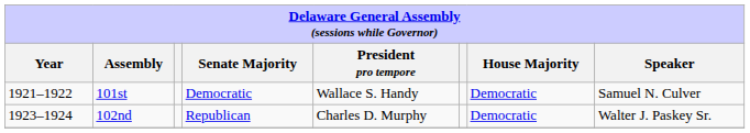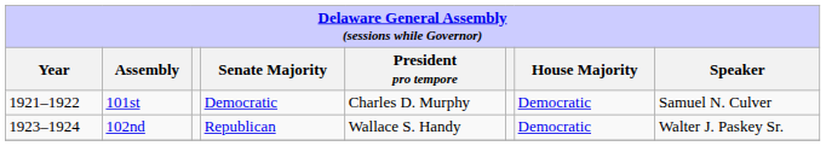101st | President pro tempore: Wallace S. Handy -> Charles D. Murphy
102nd | President pro tempore: Charles D. Murphy -> Wallace S. Handy
